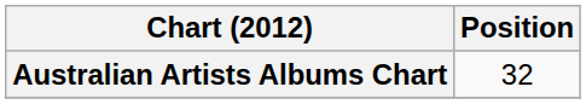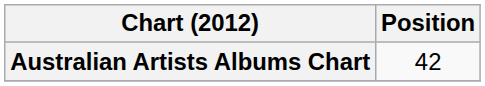Australian Artists Albums Chart | Position: 32 -> 42
